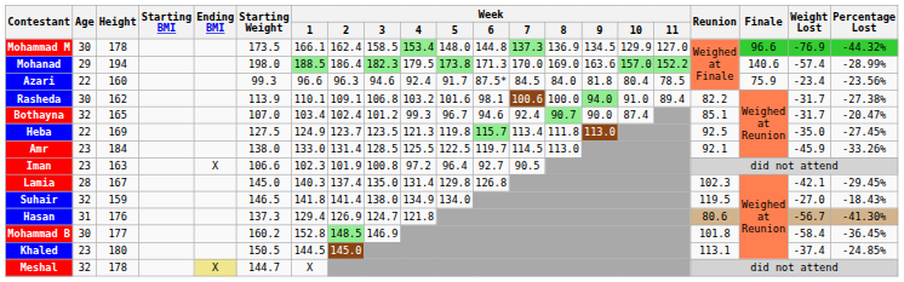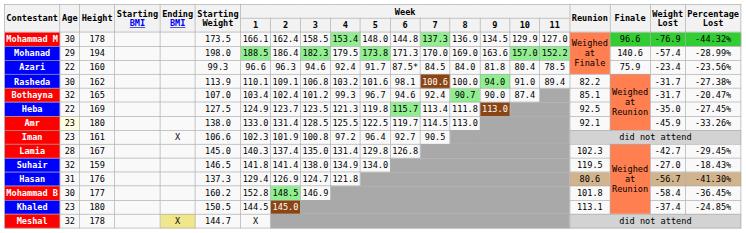Amr | Age: no background -> lightyellow background
Amr | Height: 184 -> 180
Iman | Height: 163 -> 161
Lamia | Weight Lost: -42.1 -> -42.7
